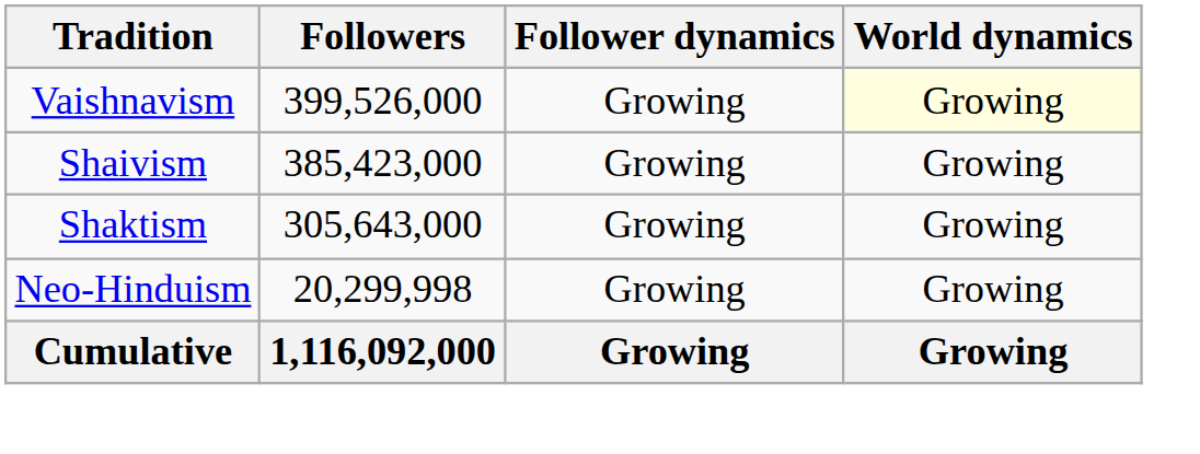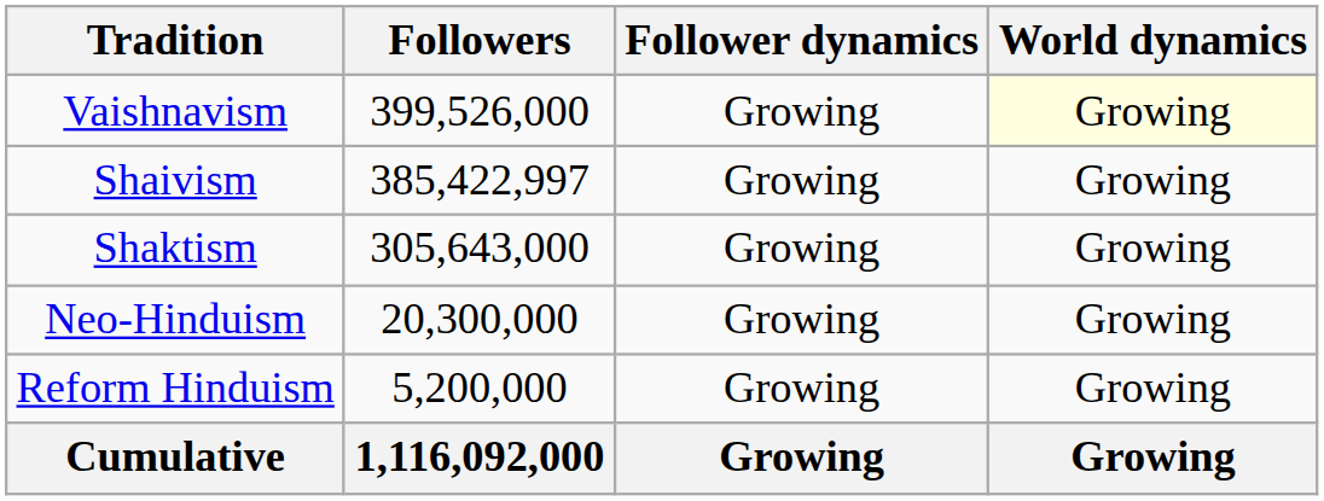Shaivism | Followers: 385,423,000 -> 385,422,997
Neo-Hinduism | Followers: 20,299,998 -> 20,300,000
+ row: Reform Hinduism | 5,200,000 | Growing | Growing
